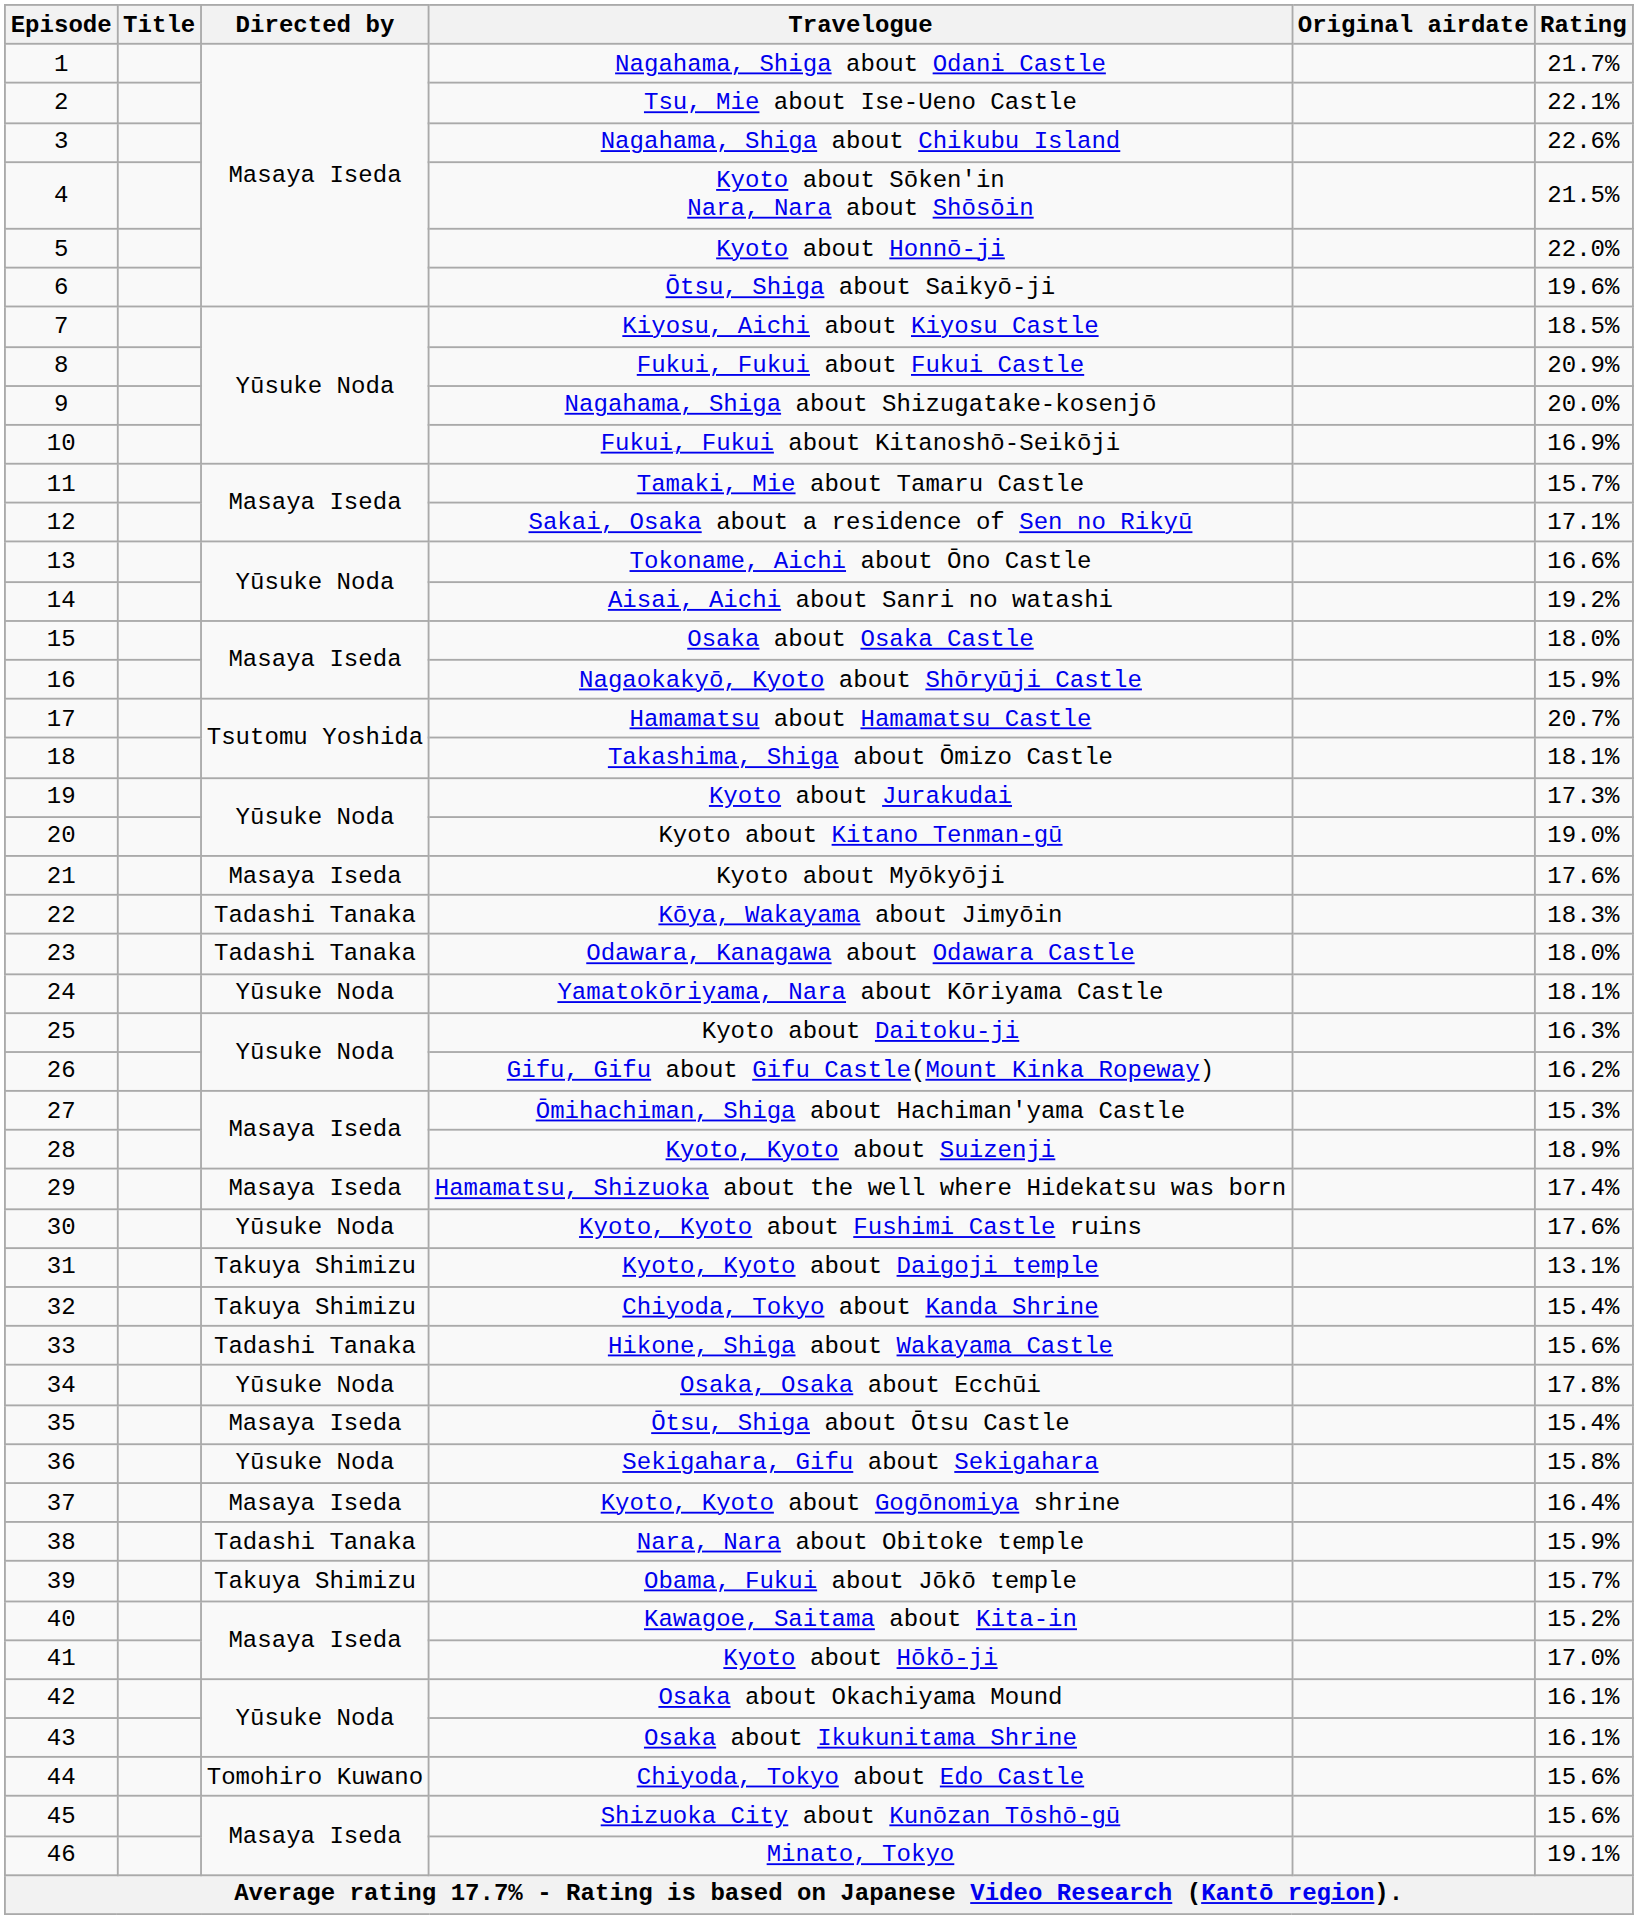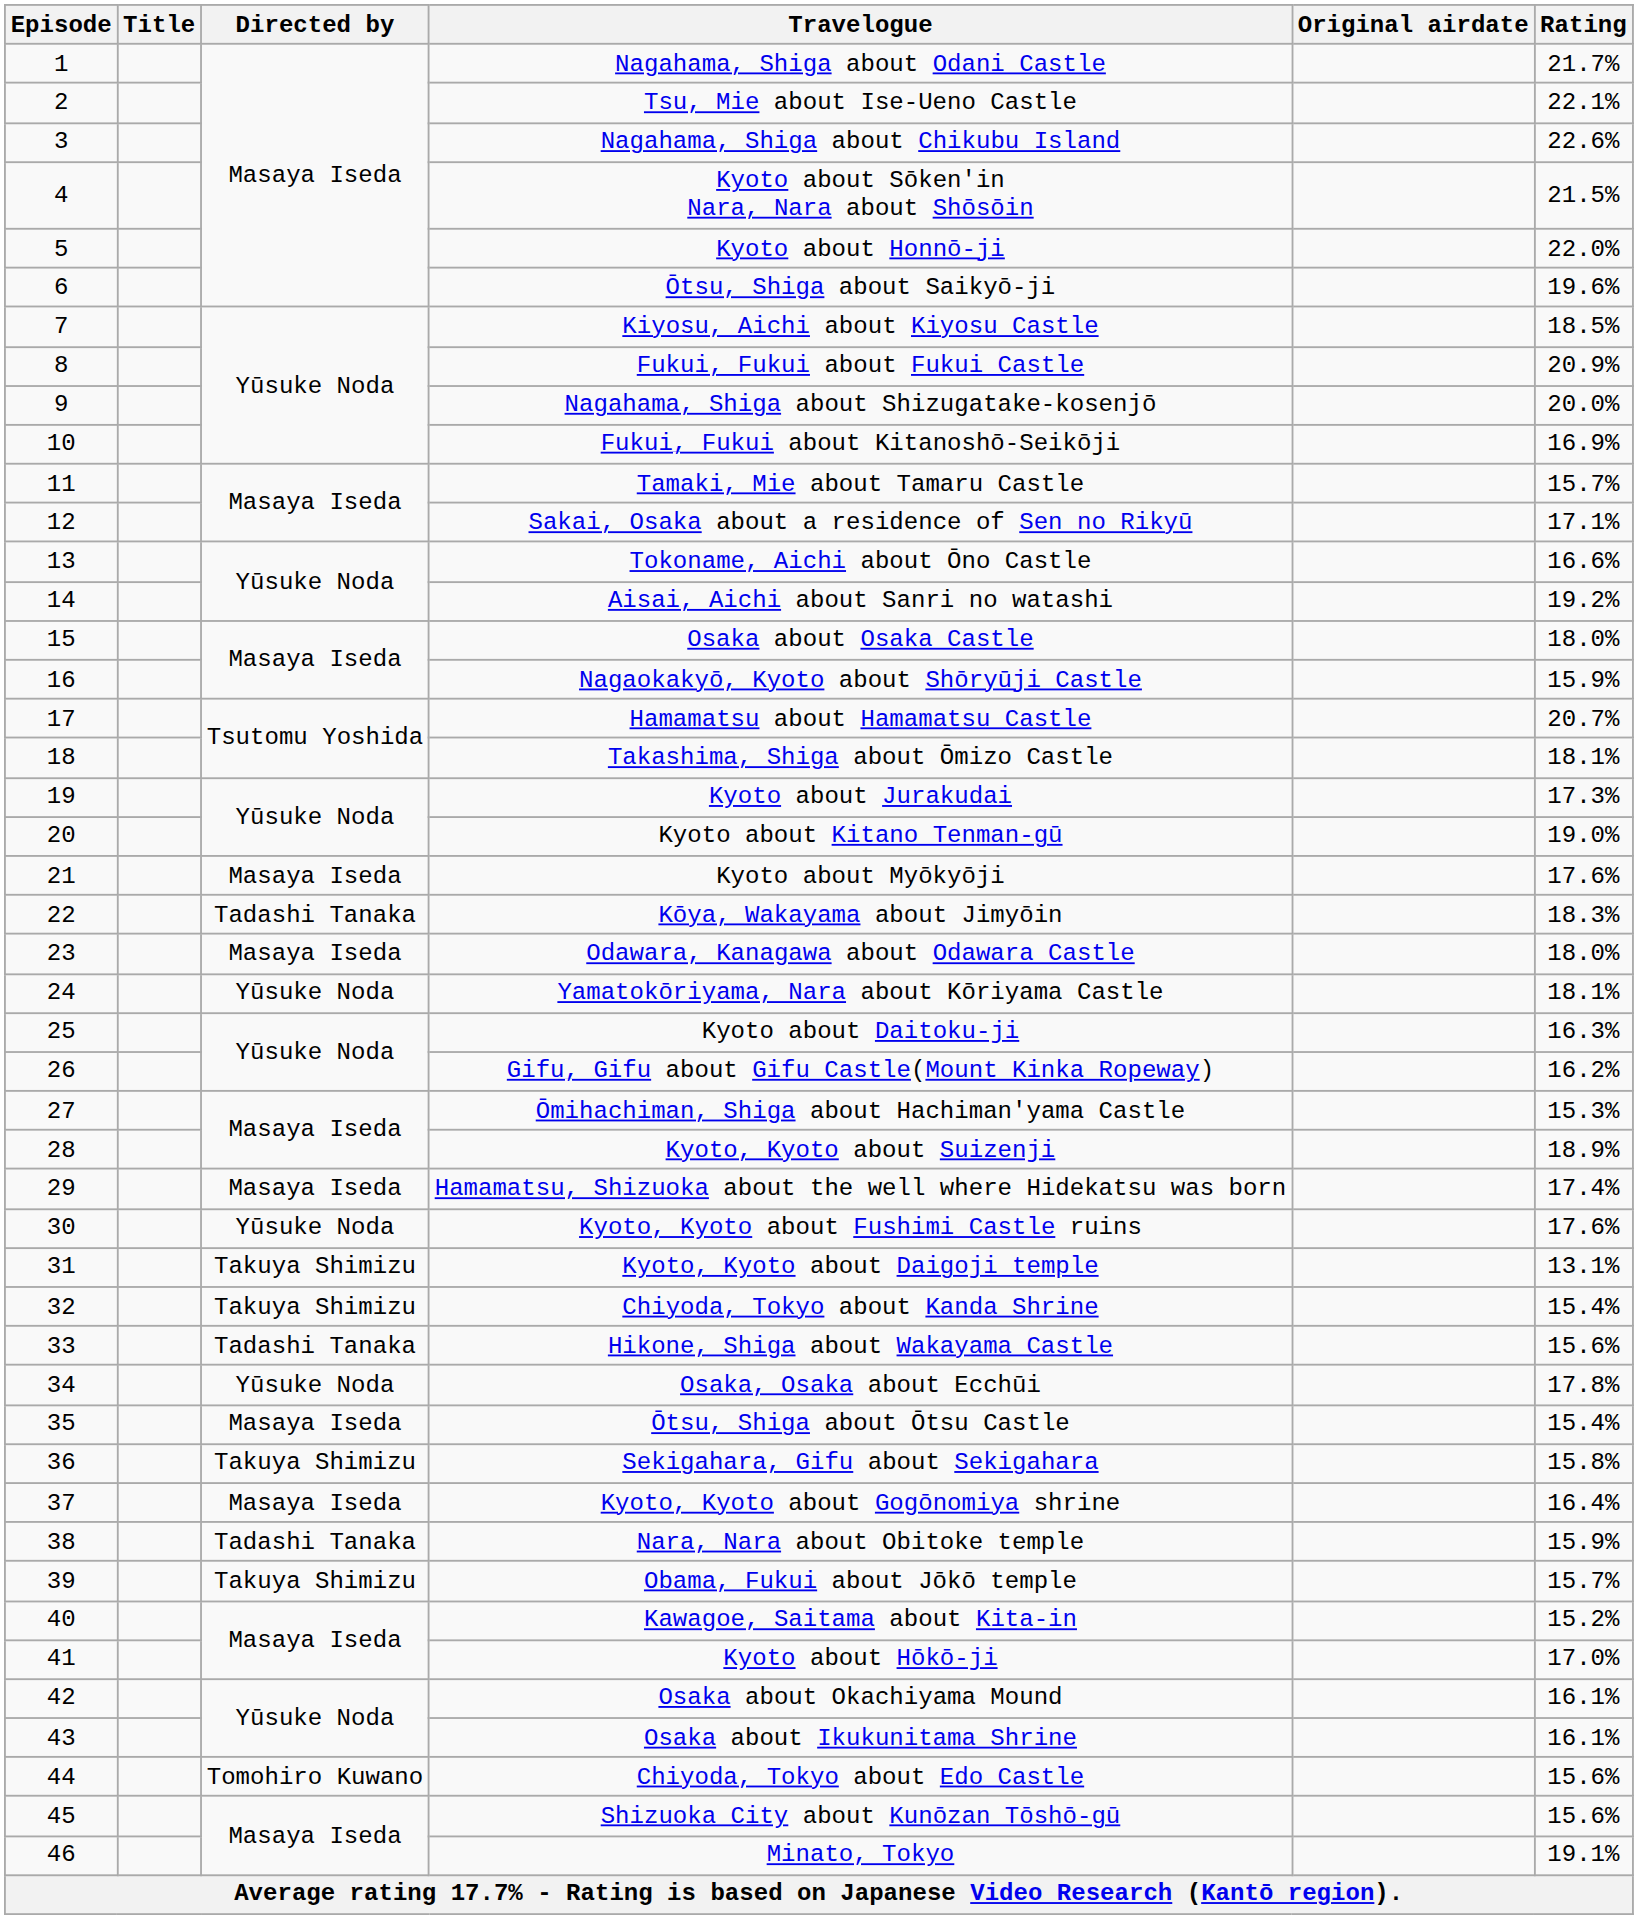Odawara, Kanagawa about Odawara Castle | Directed by: Tadashi Tanaka -> Masaya Iseda
Sekigahara, Gifu about Sekigahara | Directed by: Yūsuke Noda -> Takuya Shimizu
